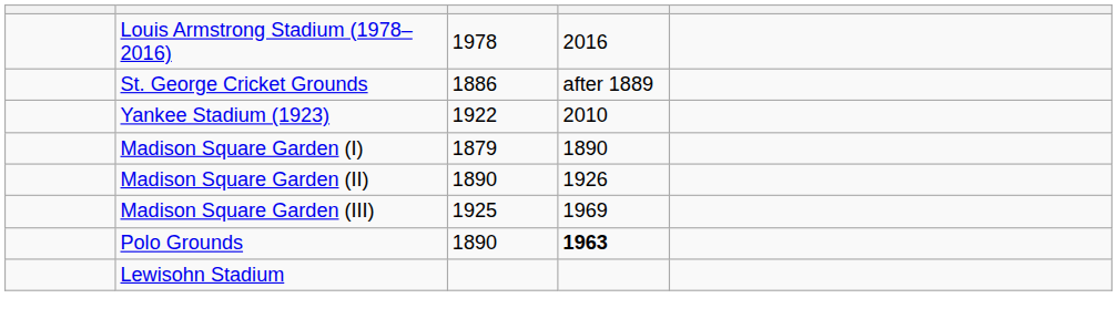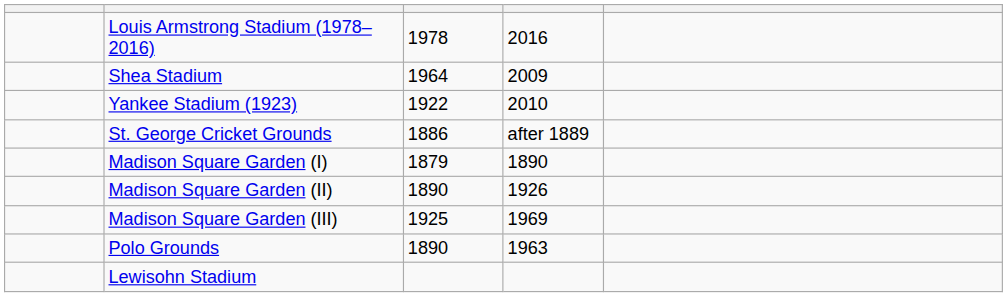+ row: Shea Stadium | 1964 | 2009
rows swapped: Yankee Stadium (1923) <-> St. George Cricket Grounds
Polo Grounds | column 4: bold -> normal
